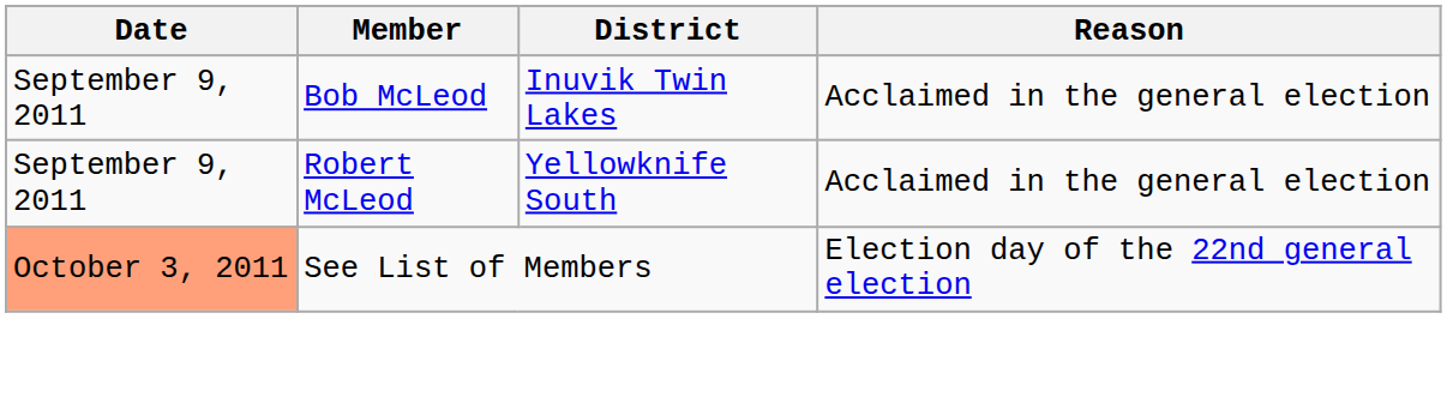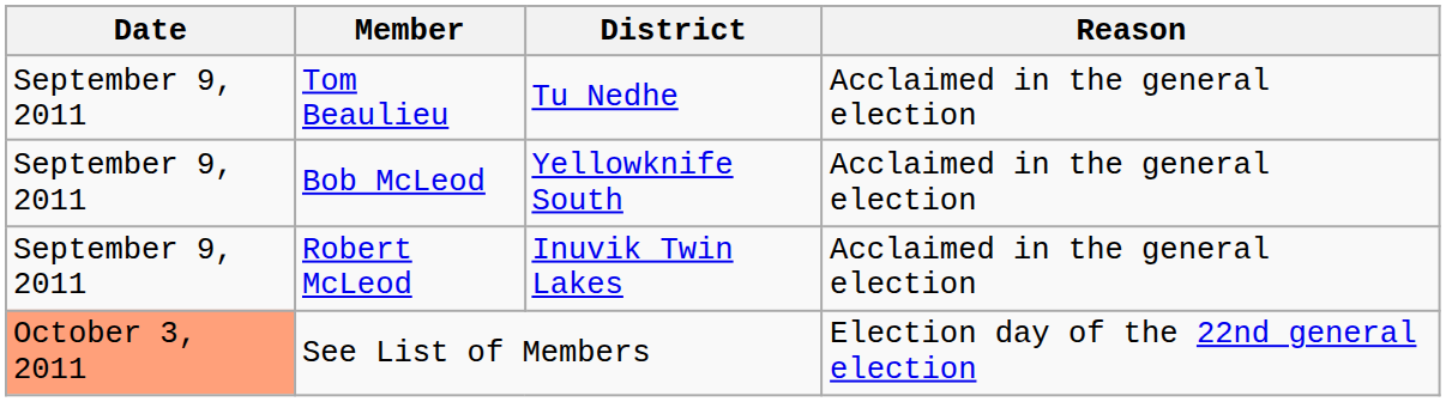+ row: September 9, 2011 | Tom Beaulieu | Tu Nedhe | Acclaimed in the general election
Bob McLeod | District: Inuvik Twin Lakes -> Yellowknife South
Robert McLeod | District: Yellowknife South -> Inuvik Twin Lakes
